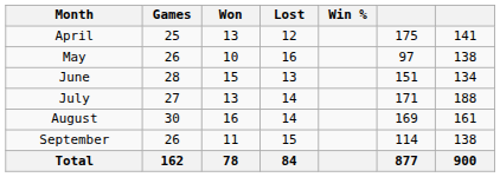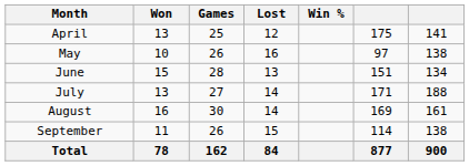columns swapped: Games <-> Won
